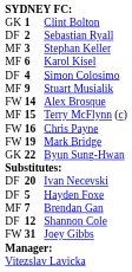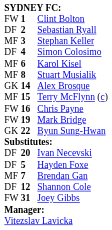Clint Bolton | column 1: GK -> FW
rows swapped: Simon Colosimo <-> Karol Kisel
Stuart Musialik | column 2: 9 -> 8
Alex Brosque | column 1: FW -> GK
